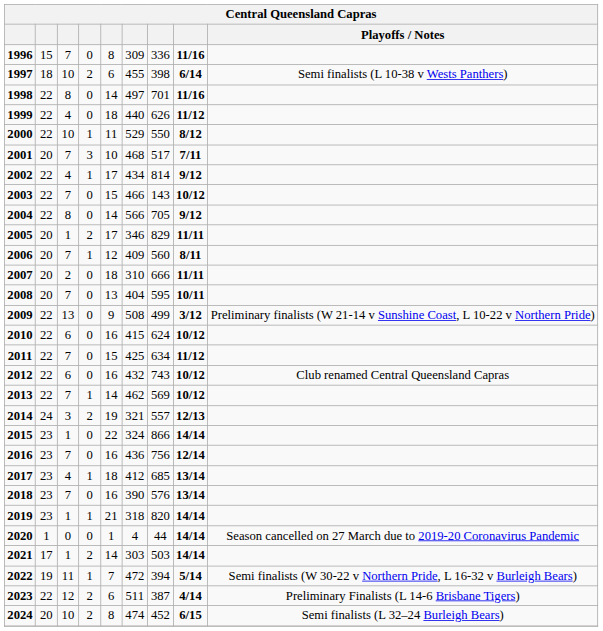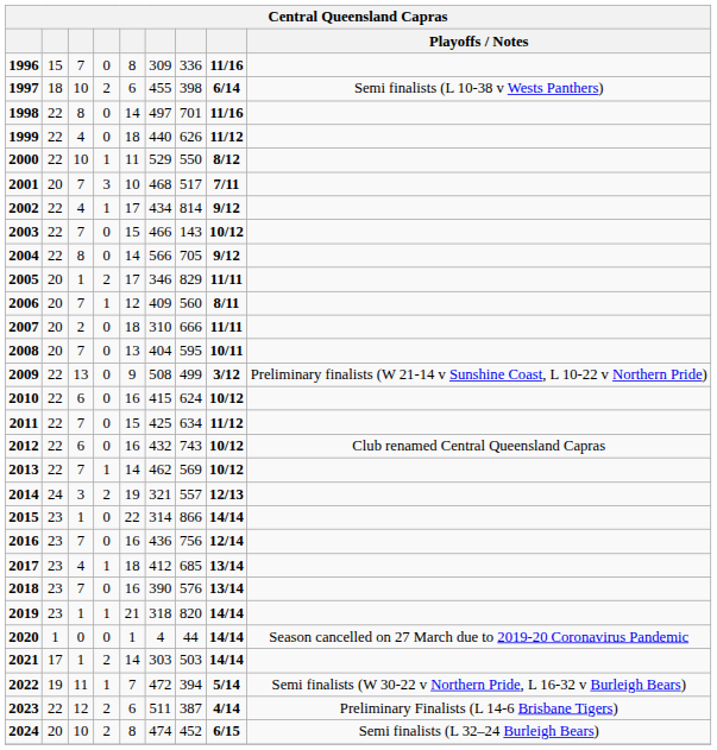2015 | column 6: 324 -> 314
